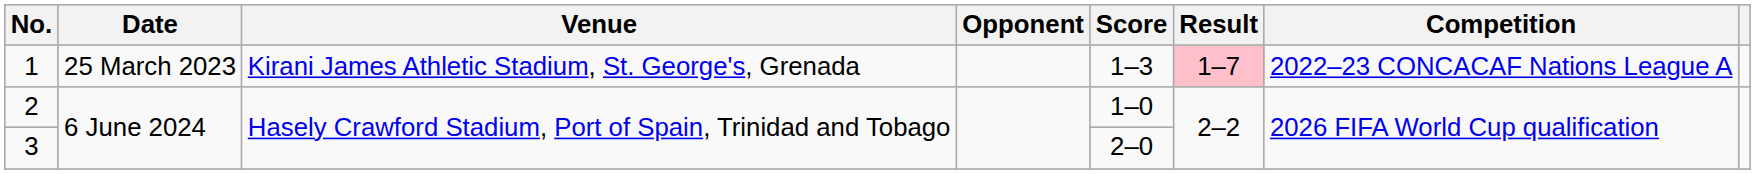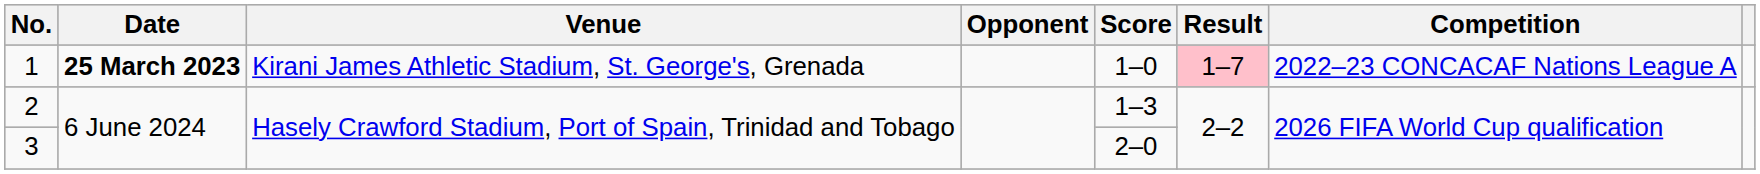1 | Date: normal -> bold
1 | Score: 1–3 -> 1–0
2 | Score: 1–0 -> 1–3
